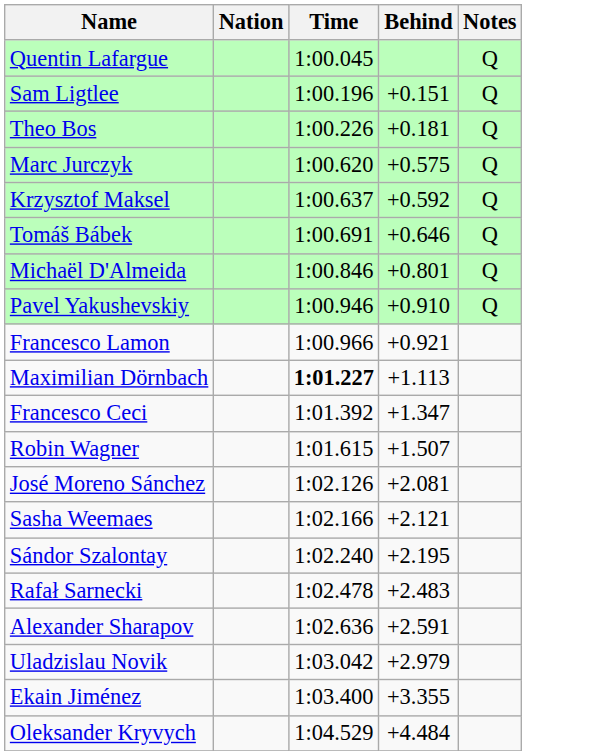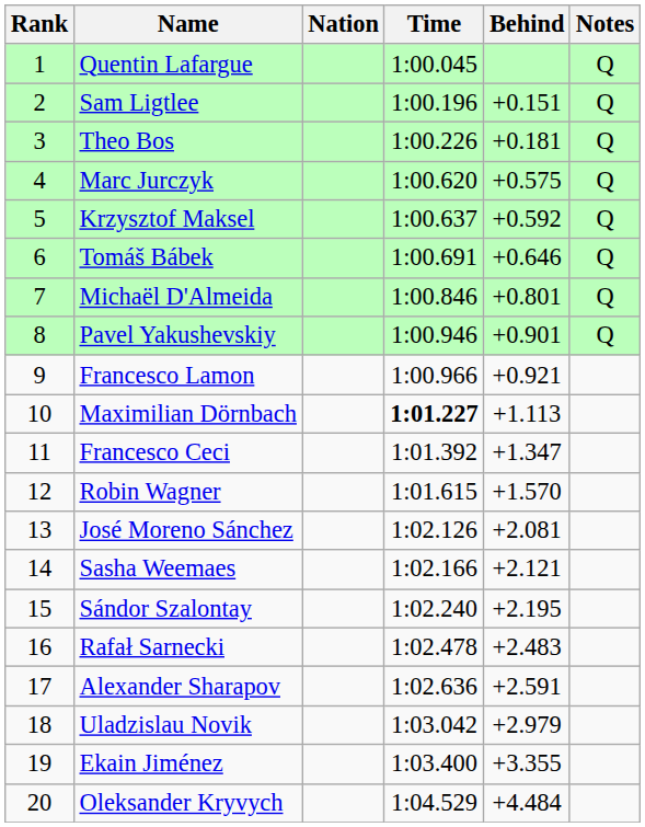+ column: Rank | 1 | 2 | 3 | 4 | 5 | 6 | 7 | 8 | 9 | 10 | 11 | 12 | 13 | 14 | 15 | 16 | 17 | 18 | 19 | 20
Pavel Yakushevskiy | Behind: +0.910 -> +0.901
Robin Wagner | Behind: +1.507 -> +1.570
